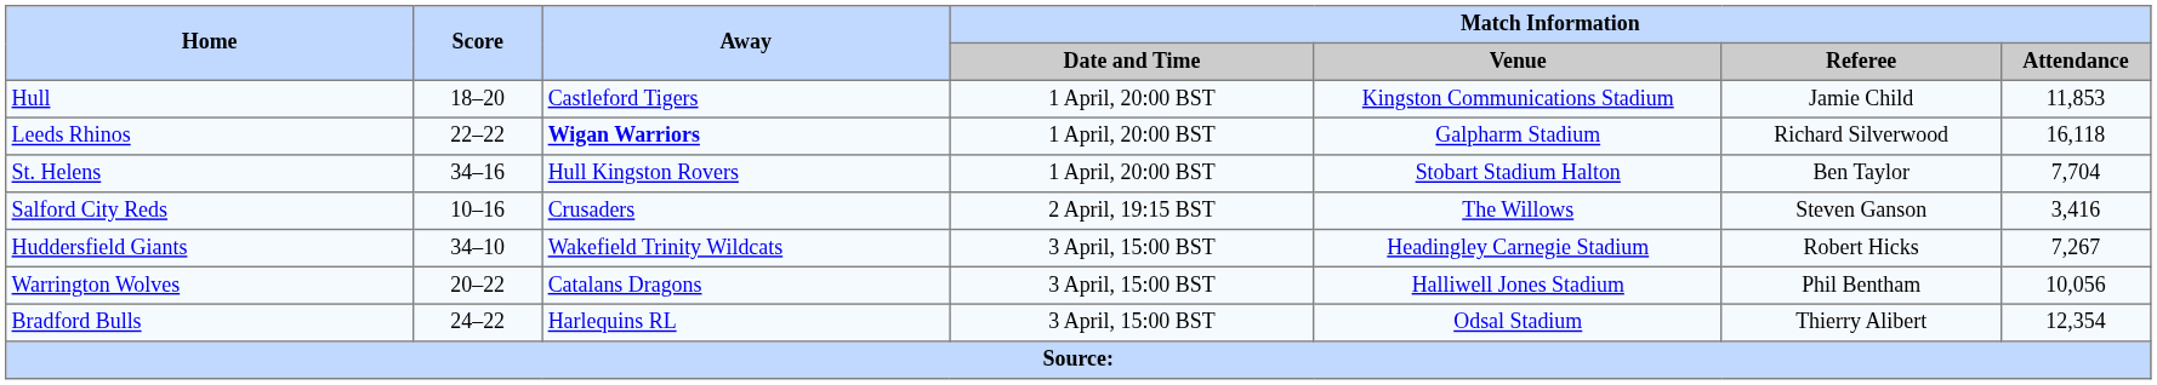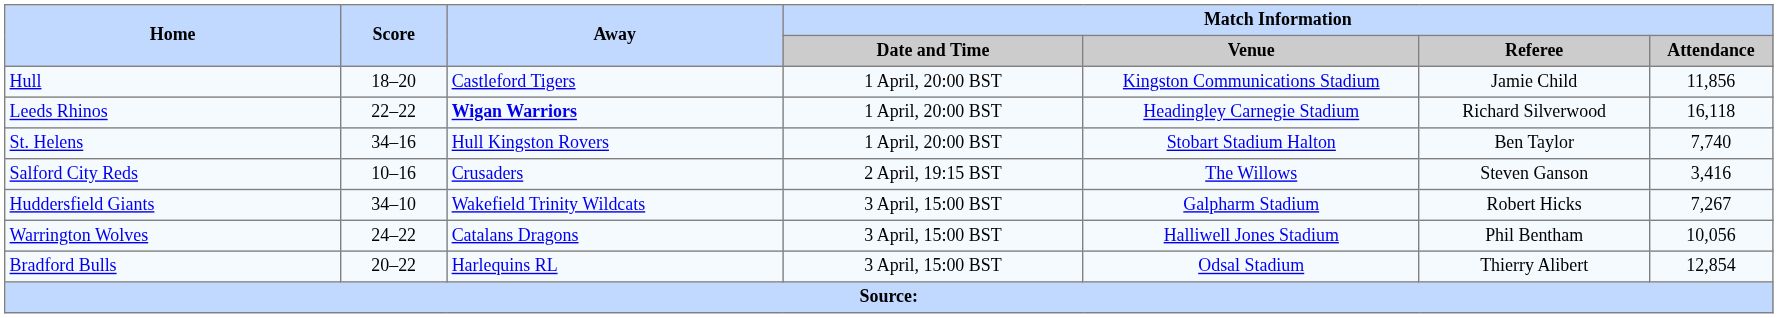Hull | Match Information / Attendance: 11,853 -> 11,856
Leeds Rhinos | Match Information / Venue: Galpharm Stadium -> Headingley Carnegie Stadium
St. Helens | Match Information / Attendance: 7,704 -> 7,740
Huddersfield Giants | Match Information / Venue: Headingley Carnegie Stadium -> Galpharm Stadium
Warrington Wolves | Score: 20–22 -> 24–22
Bradford Bulls | Score: 24–22 -> 20–22
Bradford Bulls | Match Information / Attendance: 12,354 -> 12,854
